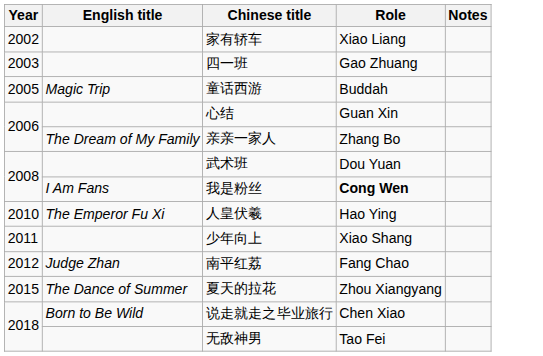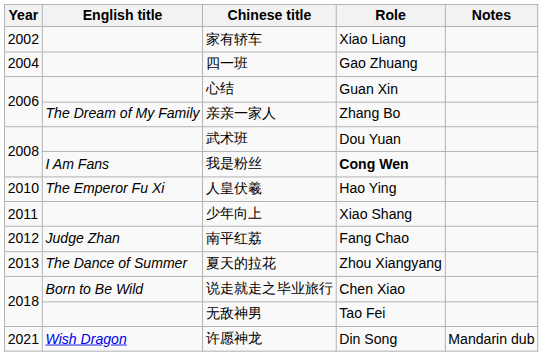四一班 | Year: 2003 -> 2004
- row: 2005 | Magic Trip | 童话西游 | Buddah
夏天的拉花 | Year: 2015 -> 2013
+ row: 2021 | Wish Dragon | 许愿神龙 | Din Song | Mandarin dub
